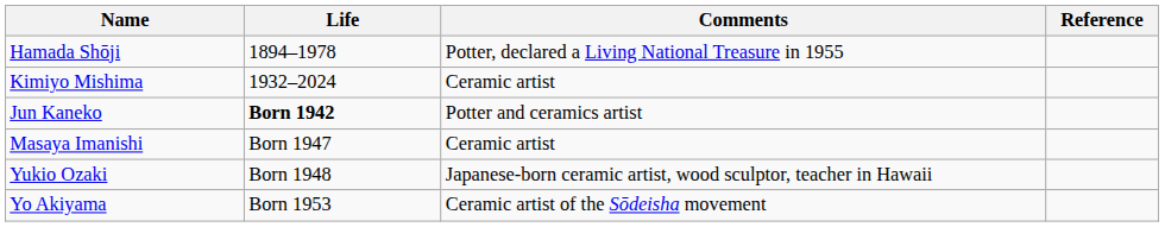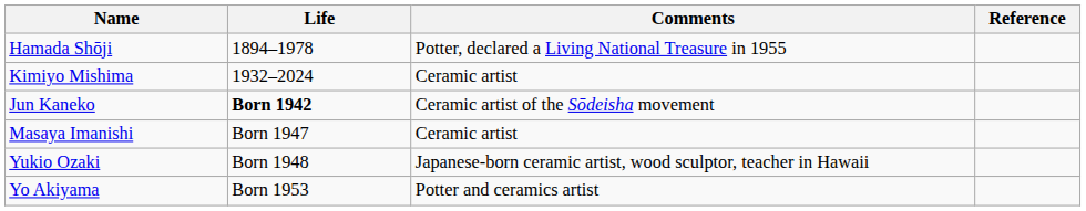Jun Kaneko | Comments: Potter and ceramics artist -> Ceramic artist of the Sōdeisha movement
Yo Akiyama | Comments: Ceramic artist of the Sōdeisha movement -> Potter and ceramics artist
